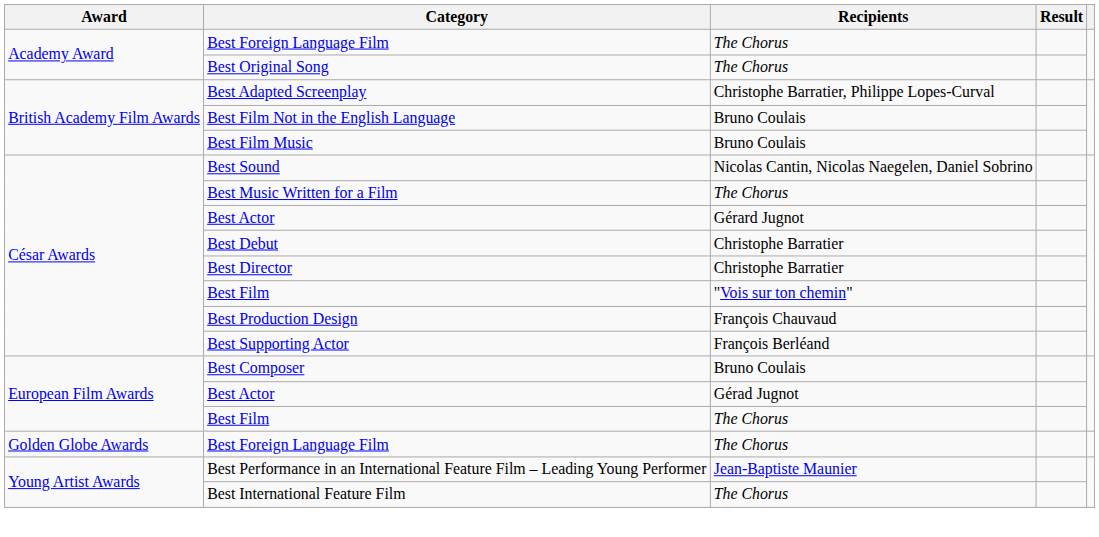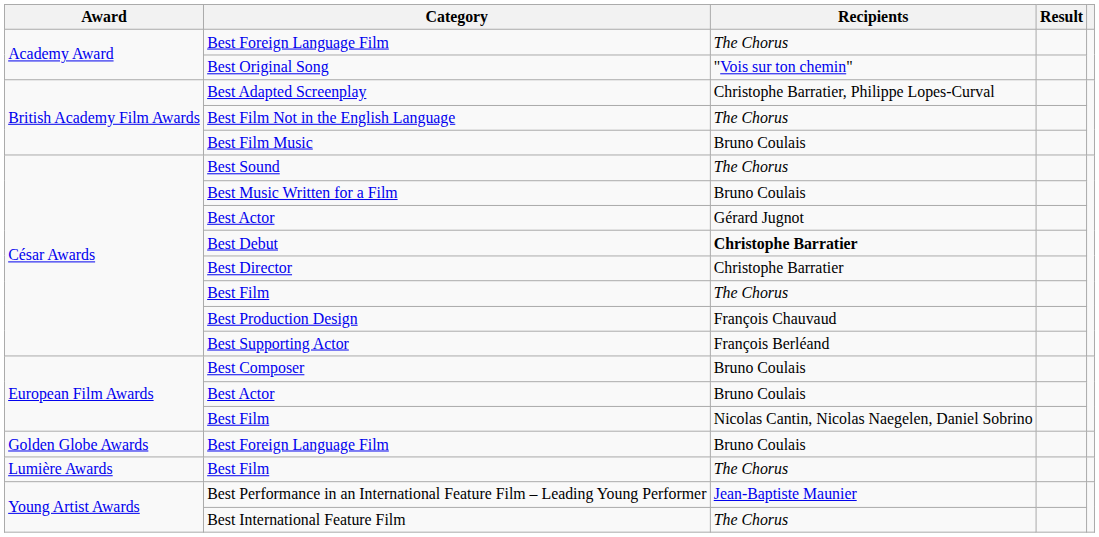Best Original Song | Recipients: The Chorus -> "Vois sur ton chemin"
Best Film Not in the English Language | Recipients: Bruno Coulais -> The Chorus
Best Sound | Recipients: Nicolas Cantin, Nicolas Naegelen, Daniel Sobrino -> The Chorus
Best Music Written for a Film | Recipients: The Chorus -> Bruno Coulais
Best Debut | Recipients: normal -> bold
César Awards / Best Film | Recipients: "Vois sur ton chemin" -> The Chorus
European Film Awards / Best Actor | Recipients: Gérad Jugnot -> Bruno Coulais
European Film Awards / Best Film | Recipients: The Chorus -> Nicolas Cantin, Nicolas Naegelen, Daniel Sobrino
Golden Globe Awards / Best Foreign Language Film | Recipients: The Chorus -> Bruno Coulais
+ row: Lumière Awards | Best Film | The Chorus
